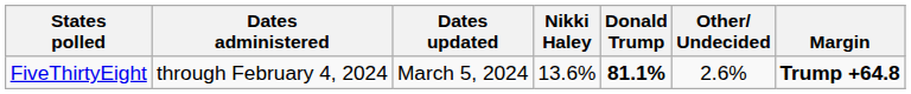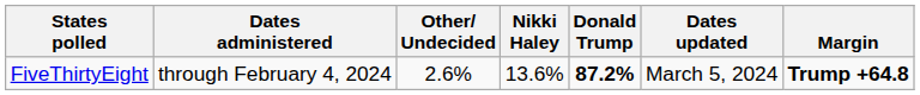columns swapped: Dates updated <-> Other/ Undecided
FiveThirtyEight | Donald Trump: 81.1% -> 87.2%
